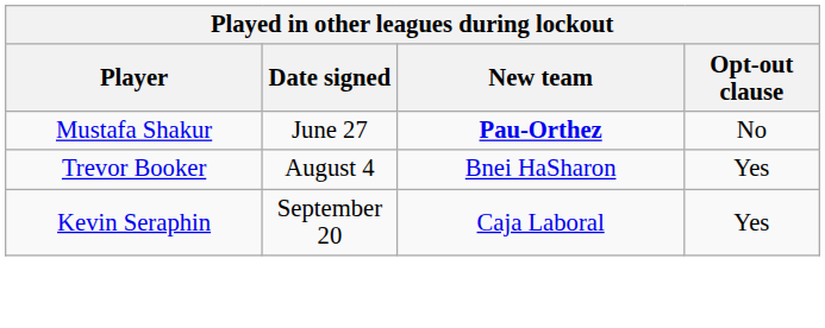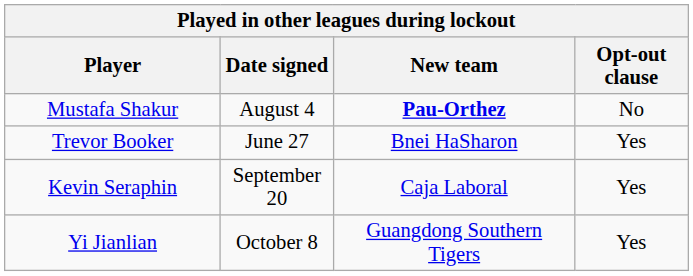Mustafa Shakur | Date signed: June 27 -> August 4
Trevor Booker | Date signed: August 4 -> June 27
+ row: Yi Jianlian | October 8 | Guangdong Southern Tigers | Yes
